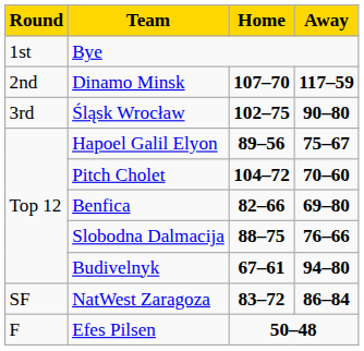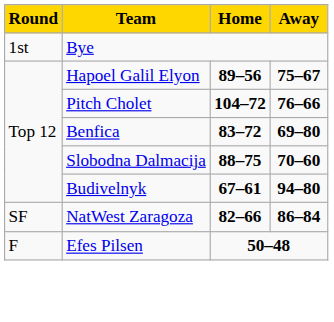- row: 2nd | Dinamo Minsk | 107–70 | 117–59
- row: 3rd | Śląsk Wrocław | 102–75 | 90–80
Pitch Cholet | Away: 70–60 -> 76–66
Benfica | Home: 82–66 -> 83–72
Slobodna Dalmacija | Away: 76–66 -> 70–60
NatWest Zaragoza | Home: 83–72 -> 82–66
